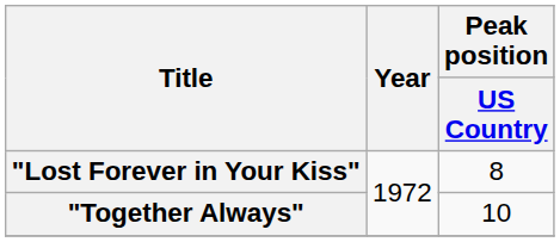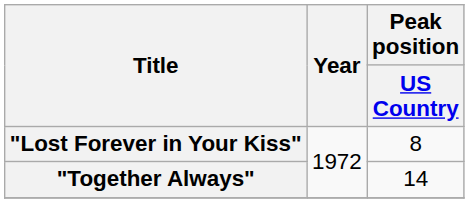"Together Always" | Peak position / US Country: 10 -> 14
